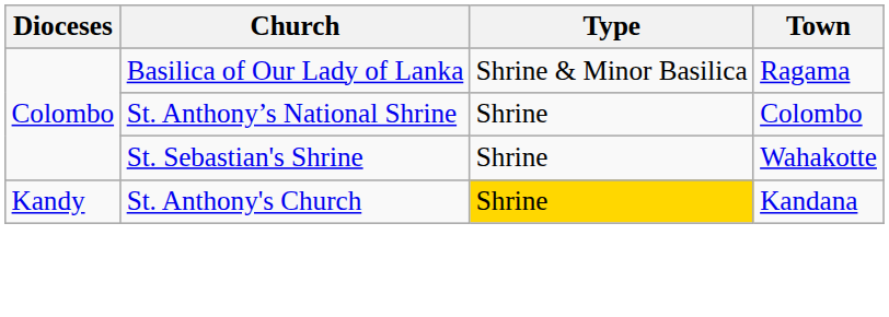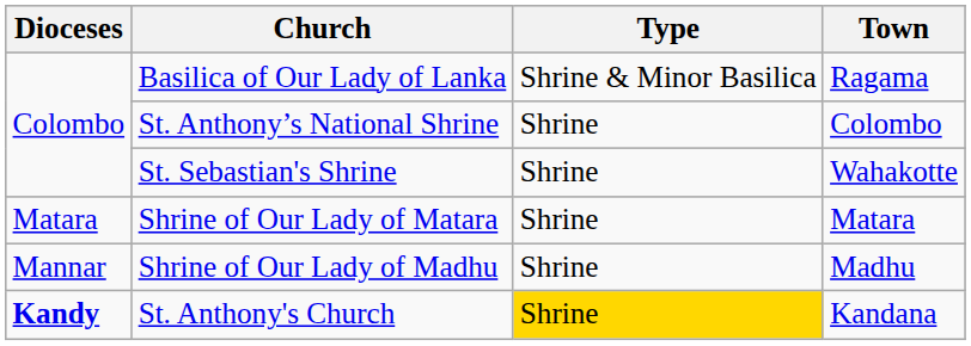+ row: Matara | Shrine of Our Lady of Matara | Shrine | Matara
+ row: Mannar | Shrine of Our Lady of Madhu | Shrine | Madhu
St. Anthony's Church | Dioceses: normal -> bold
